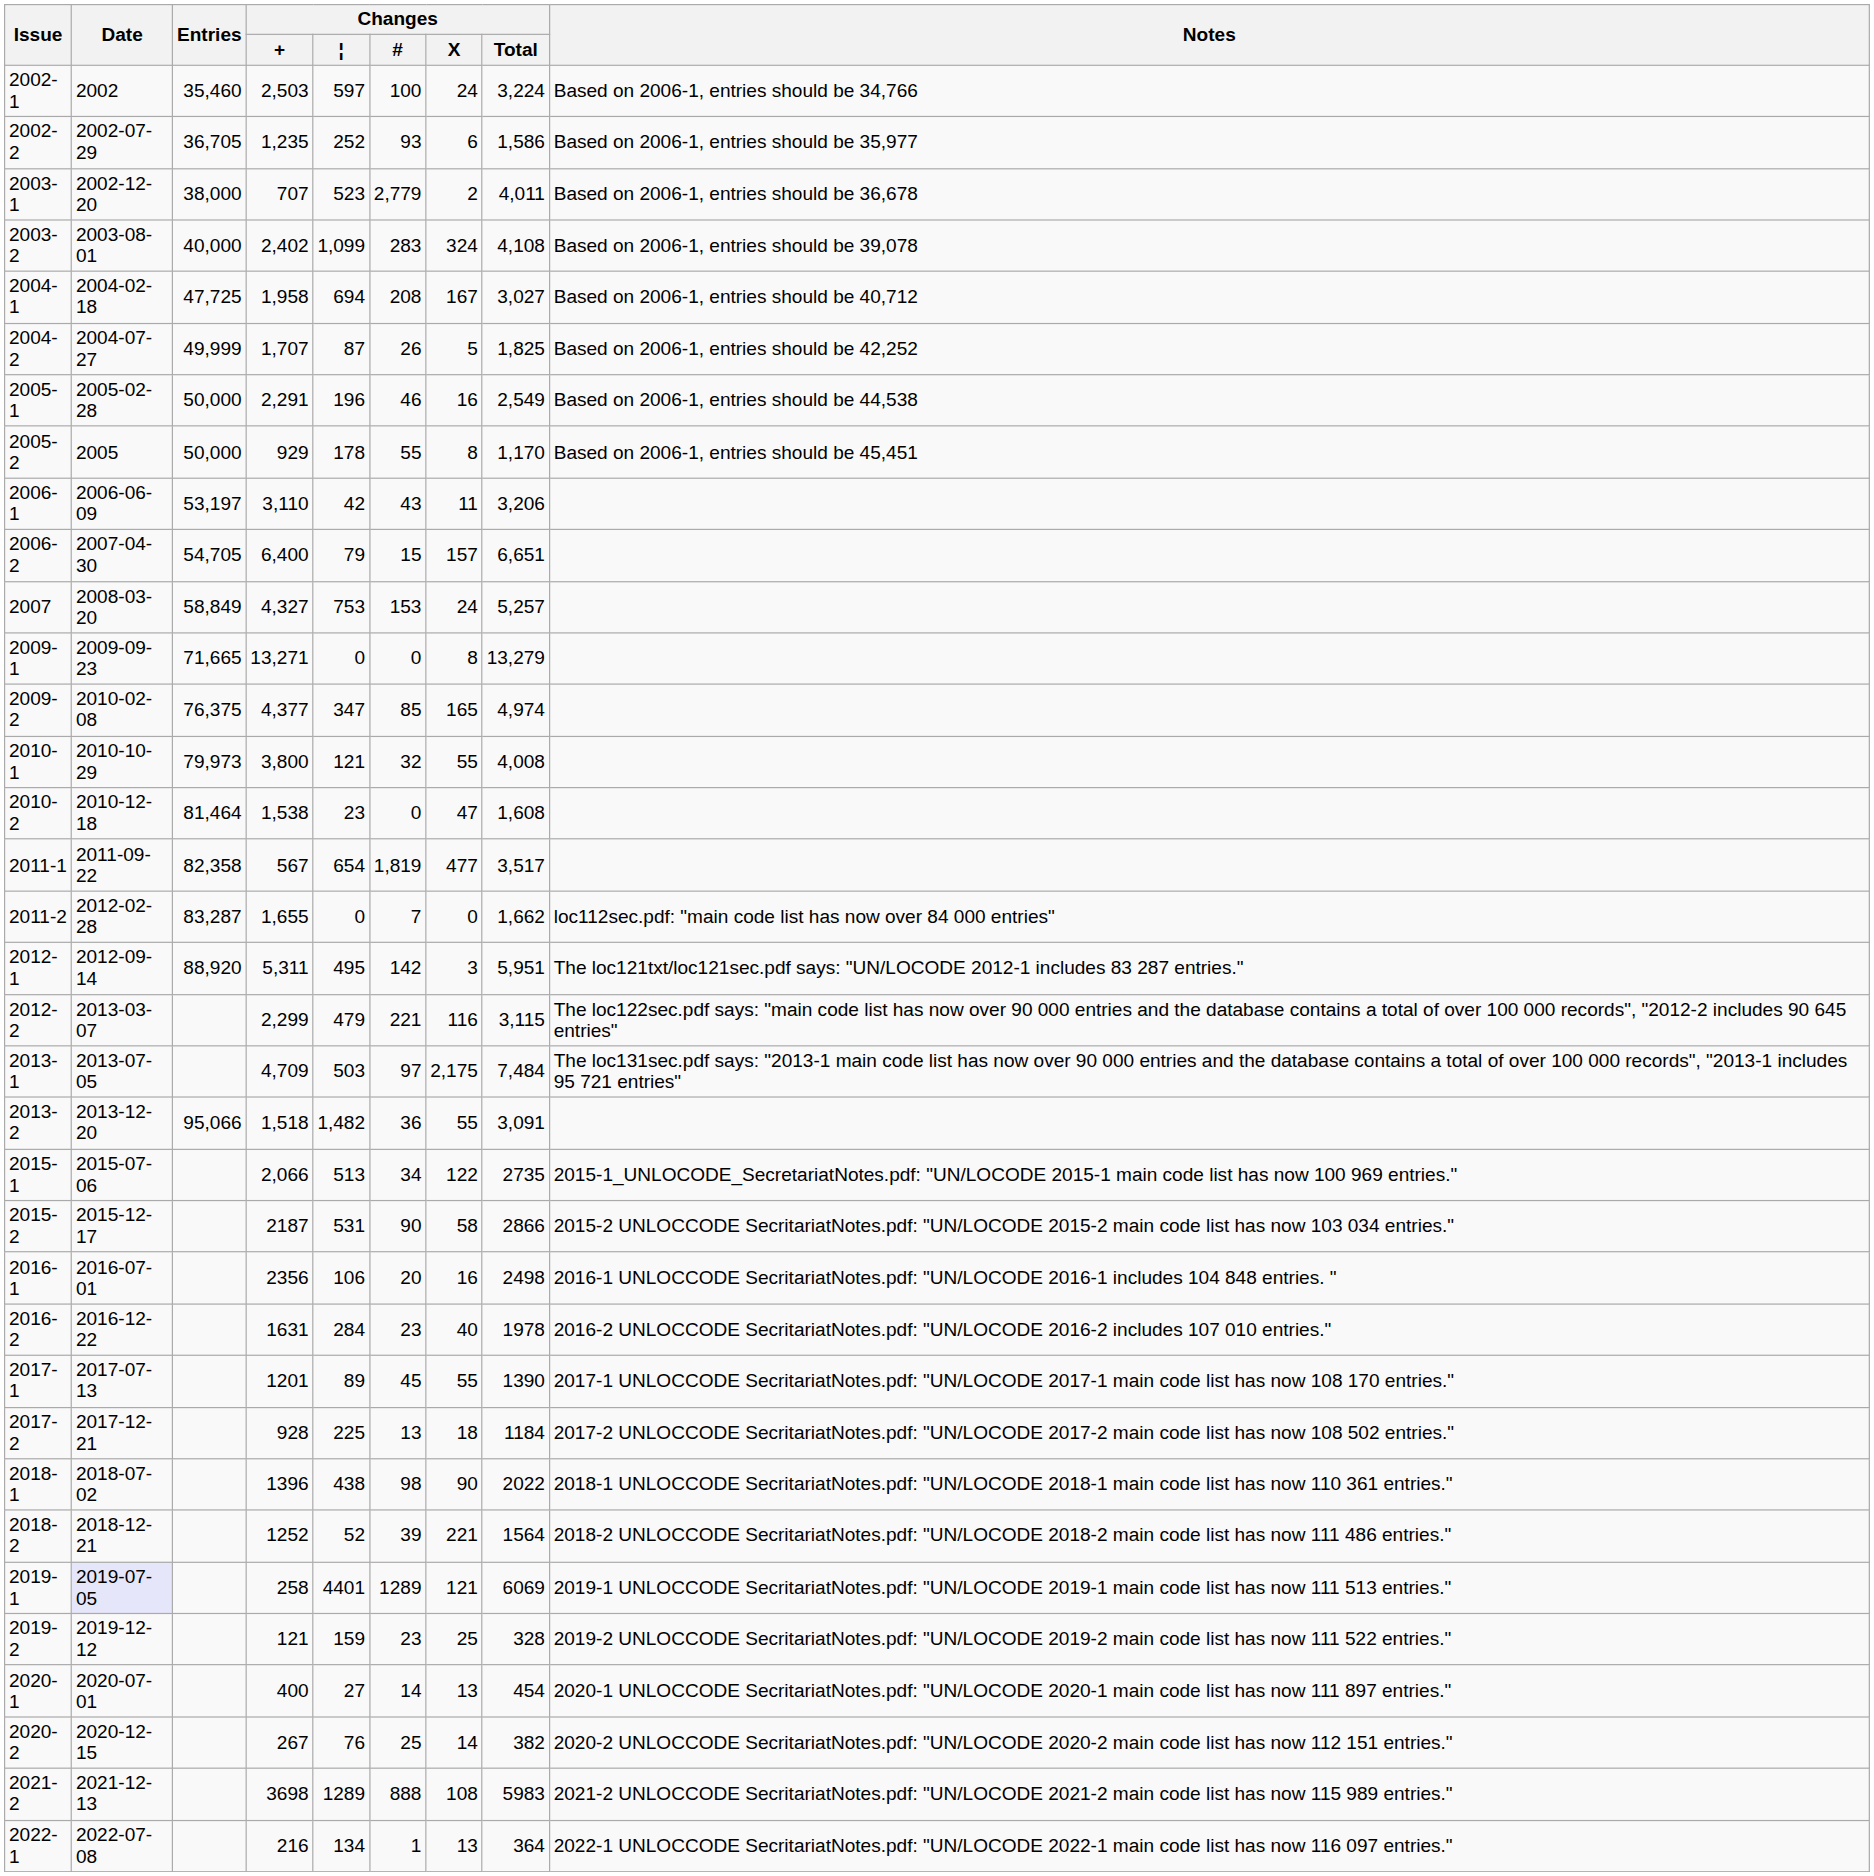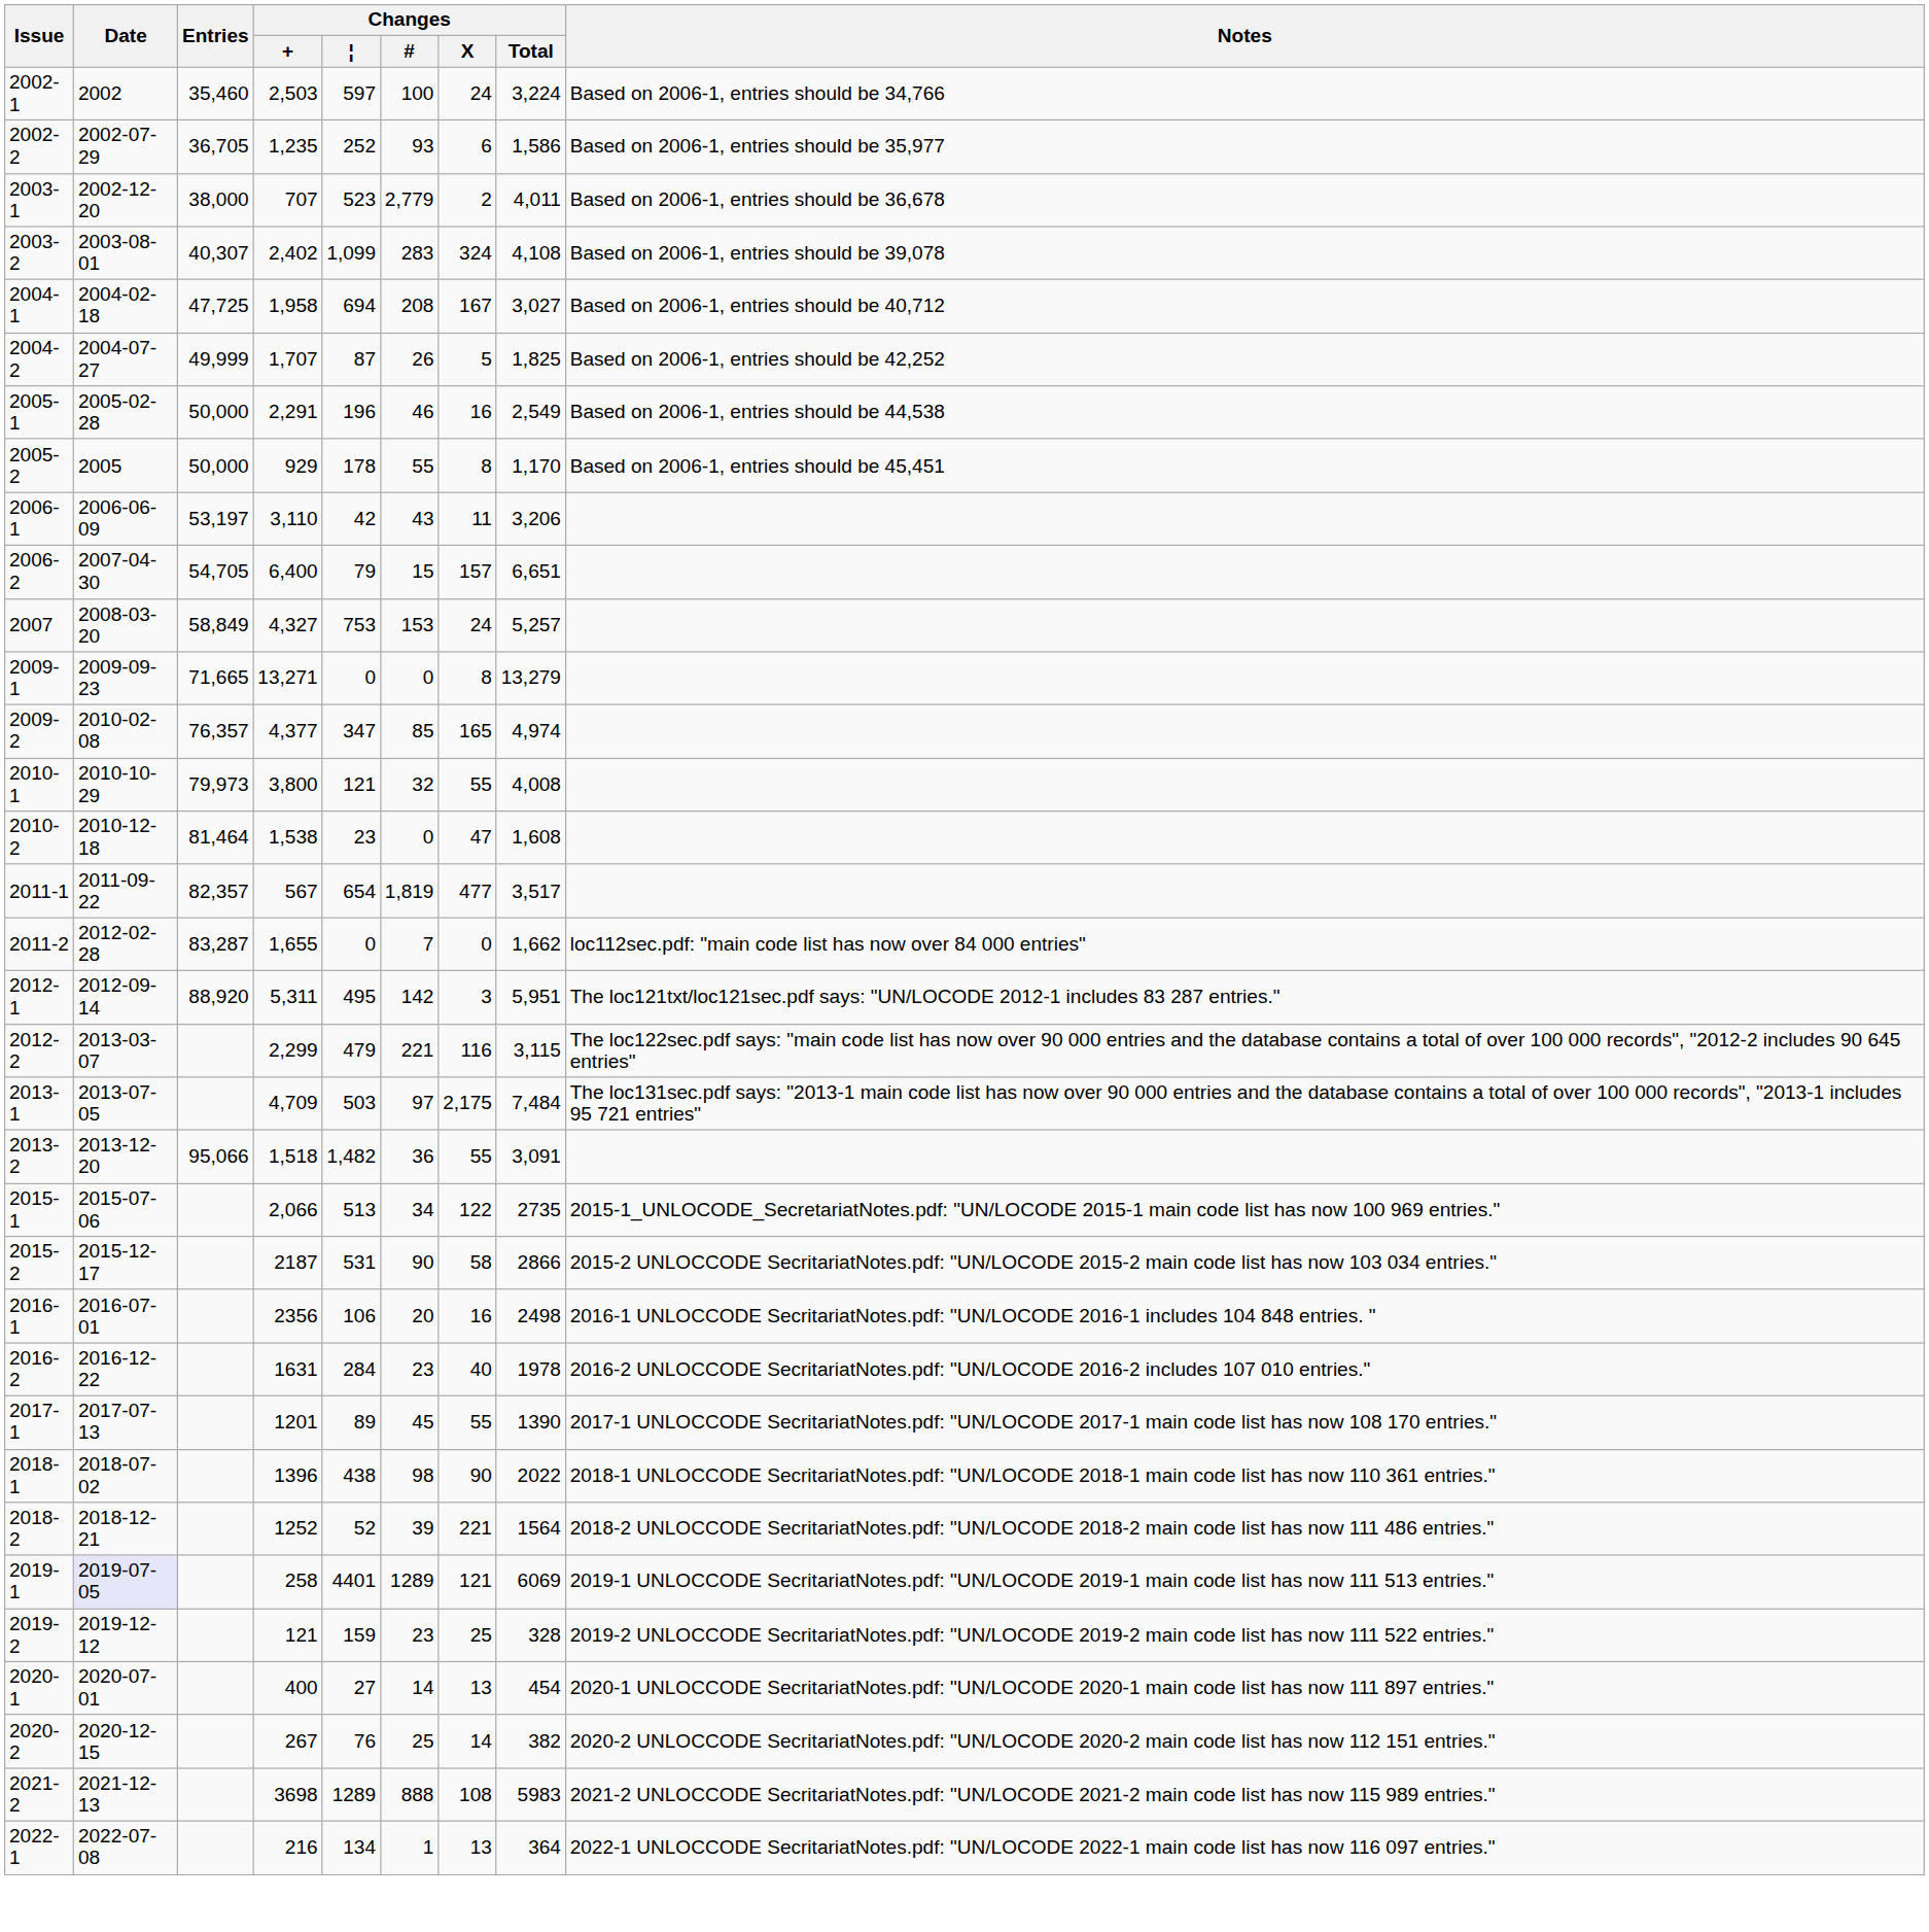2003-2 | Entries: 40,000 -> 40,307
2009-2 | Entries: 76,375 -> 76,357
2011-1 | Entries: 82,358 -> 82,357
- row: 2017-2 | 2017-12-21 | 928 | 225 | 13 | 18 | 1184 | 2017-2 UNLOCCODE SecritariatNotes.pdf: "UN/LOCODE 2017-2 main code list has now 108 502 entries."
